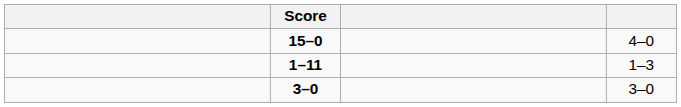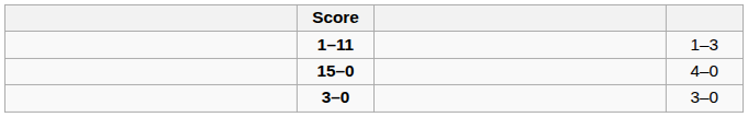rows swapped: 15–0 <-> 1–11
